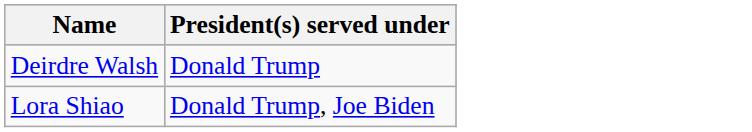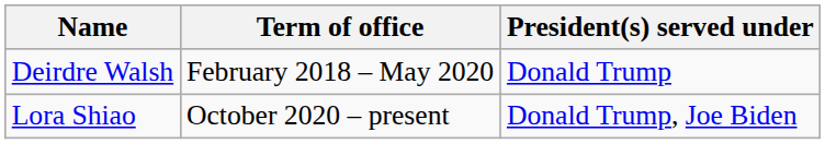+ column: Term of office | February 2018 – May 2020 | October 2020 – present
